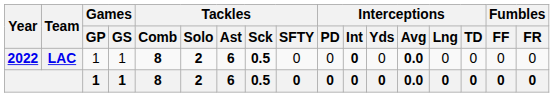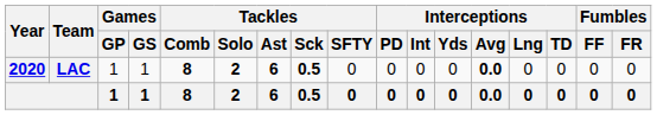LAC | Year: 2022 -> 2020
LAC | Interceptions / Int: bold -> normal
